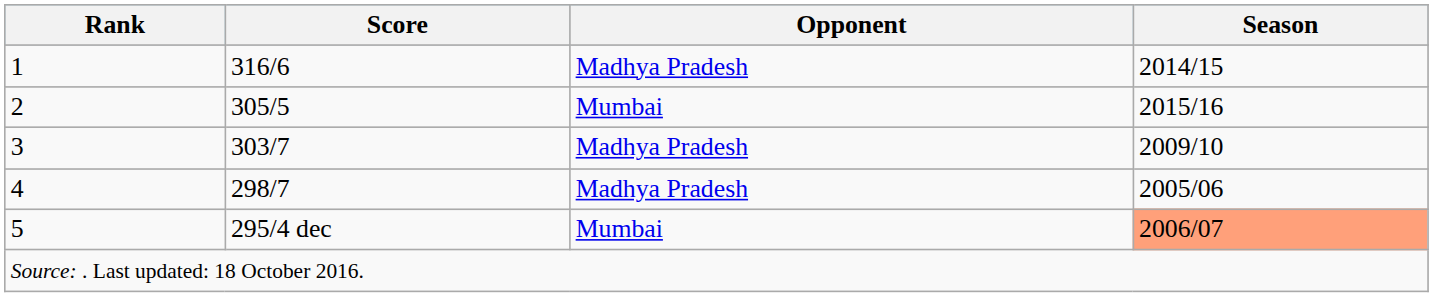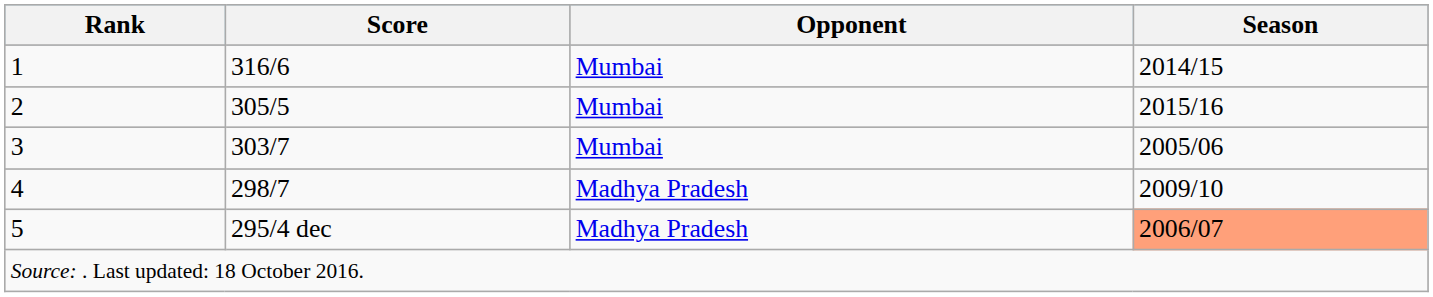1 | Opponent: Madhya Pradesh -> Mumbai
3 | Opponent: Madhya Pradesh -> Mumbai
3 | Season: 2009/10 -> 2005/06
4 | Season: 2005/06 -> 2009/10
5 | Opponent: Mumbai -> Madhya Pradesh
